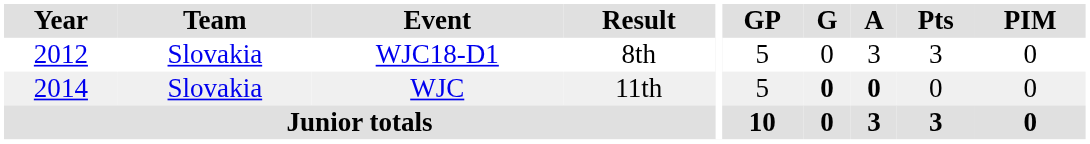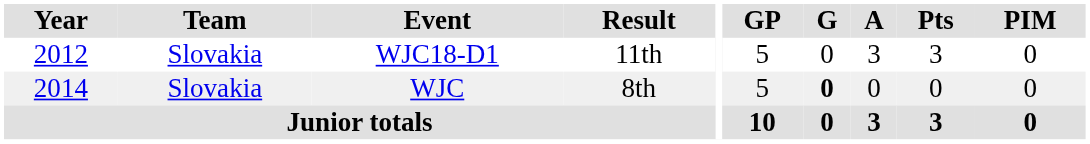WJC18-D1 | Result: 8th -> 11th
WJC | Result: 11th -> 8th
WJC | A: bold -> normal
